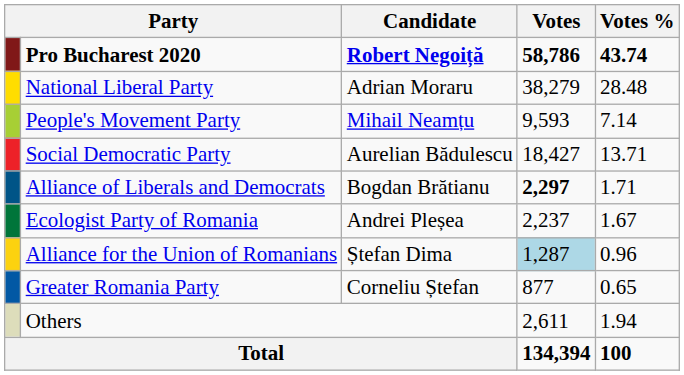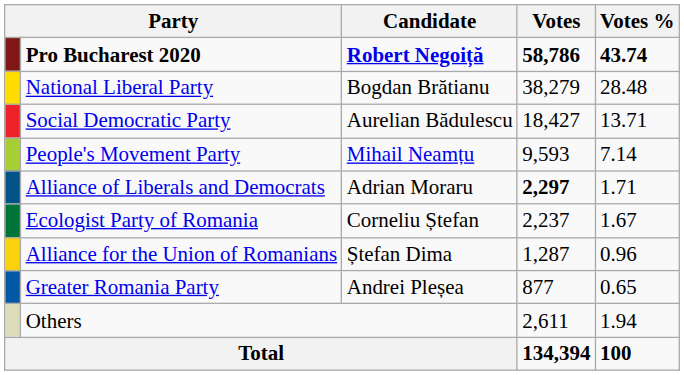National Liberal Party | Candidate: Adrian Moraru -> Bogdan Brătianu
rows swapped: Social Democratic Party <-> People's Movement Party
Alliance of Liberals and Democrats | Candidate: Bogdan Brătianu -> Adrian Moraru
Ecologist Party of Romania | Candidate: Andrei Pleșea -> Corneliu Ștefan
Alliance for the Union of Romanians | Votes: lightblue background -> no background
Greater Romania Party | Candidate: Corneliu Ștefan -> Andrei Pleșea
